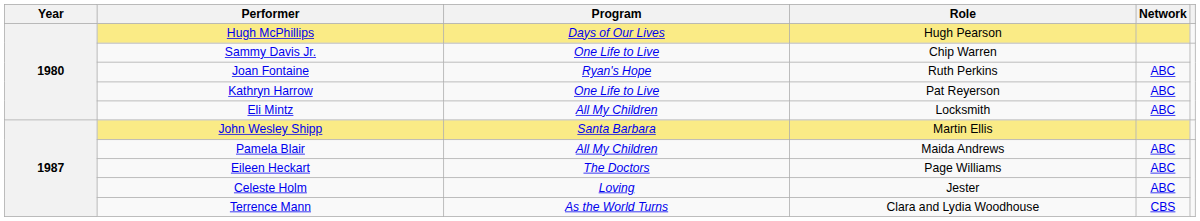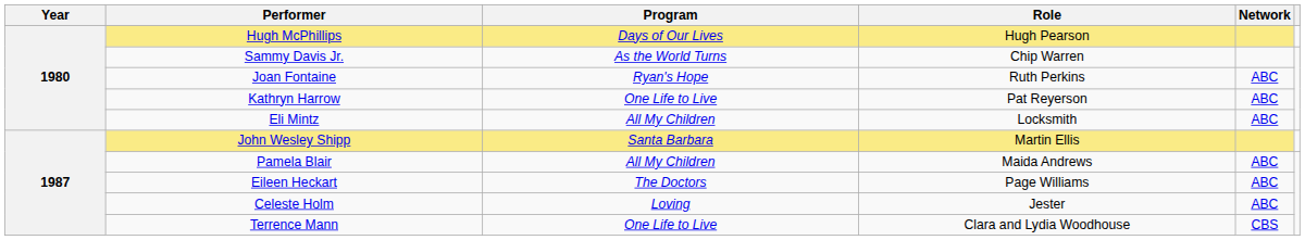Sammy Davis Jr. | Program: One Life to Live -> As the World Turns
Terrence Mann | Program: As the World Turns -> One Life to Live
